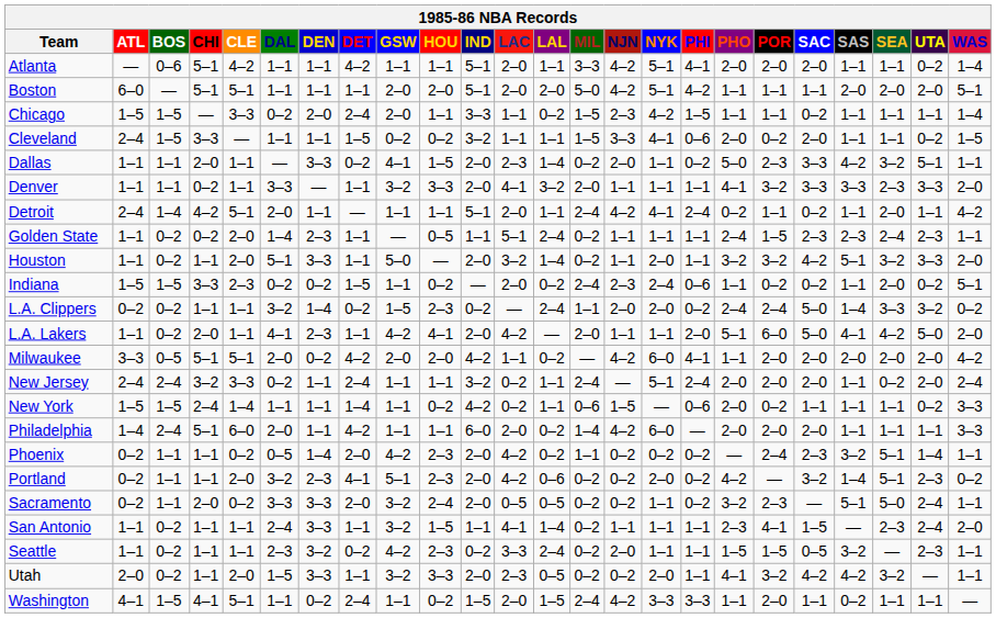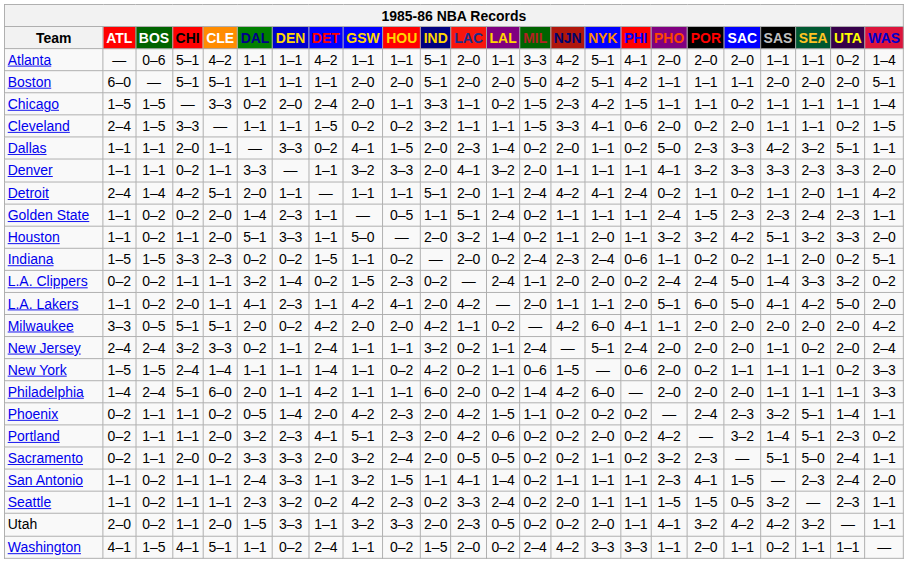Phoenix | LAL: 0–2 -> 1–5
Washington | LAL: 1–5 -> 0–2
